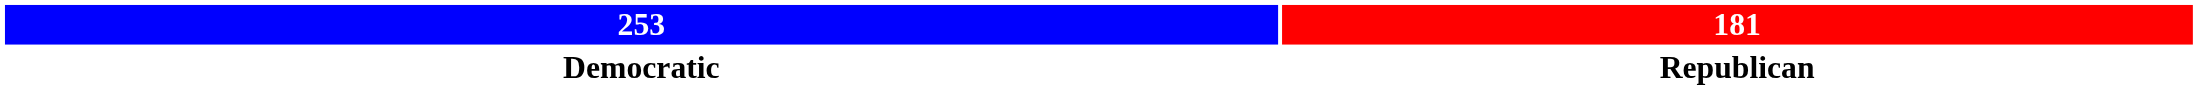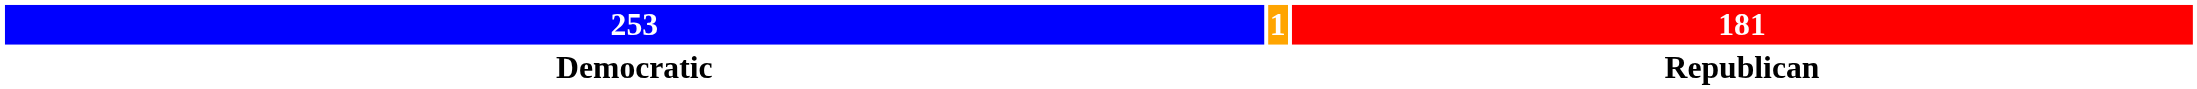+ column: 1
